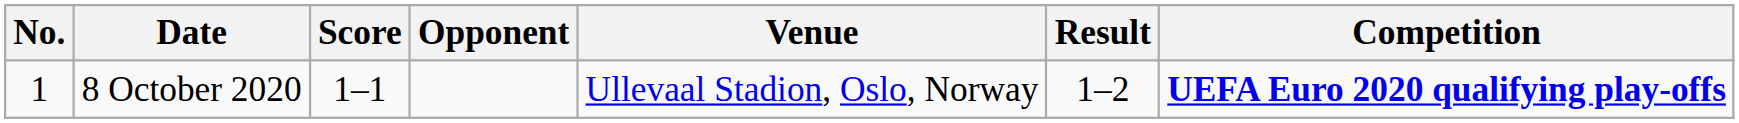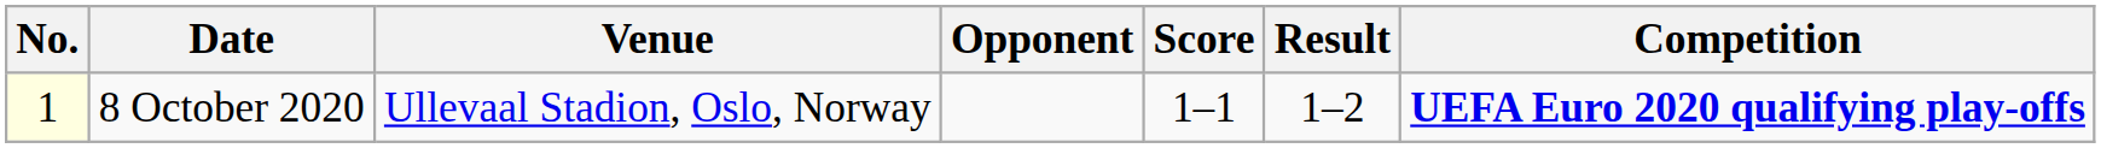columns swapped: Venue <-> Score
8 October 2020 | No.: no background -> lightyellow background
